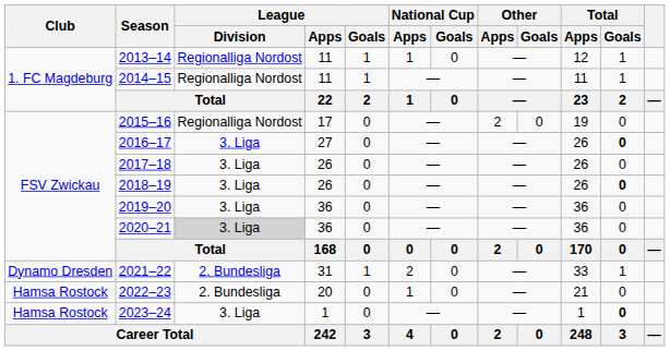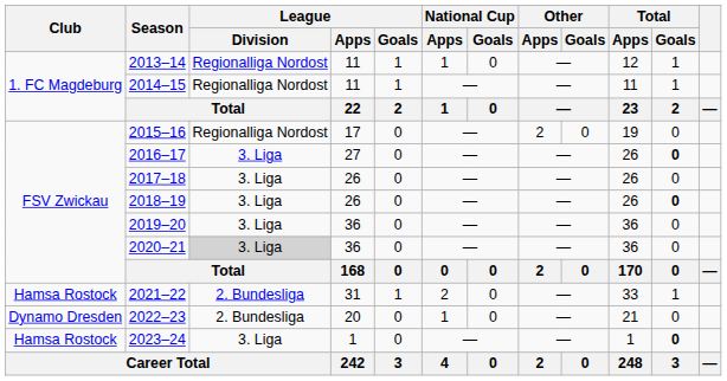2021–22 | Club: Dynamo Dresden -> Hamsa Rostock
2022–23 | Club: Hamsa Rostock -> Dynamo Dresden
